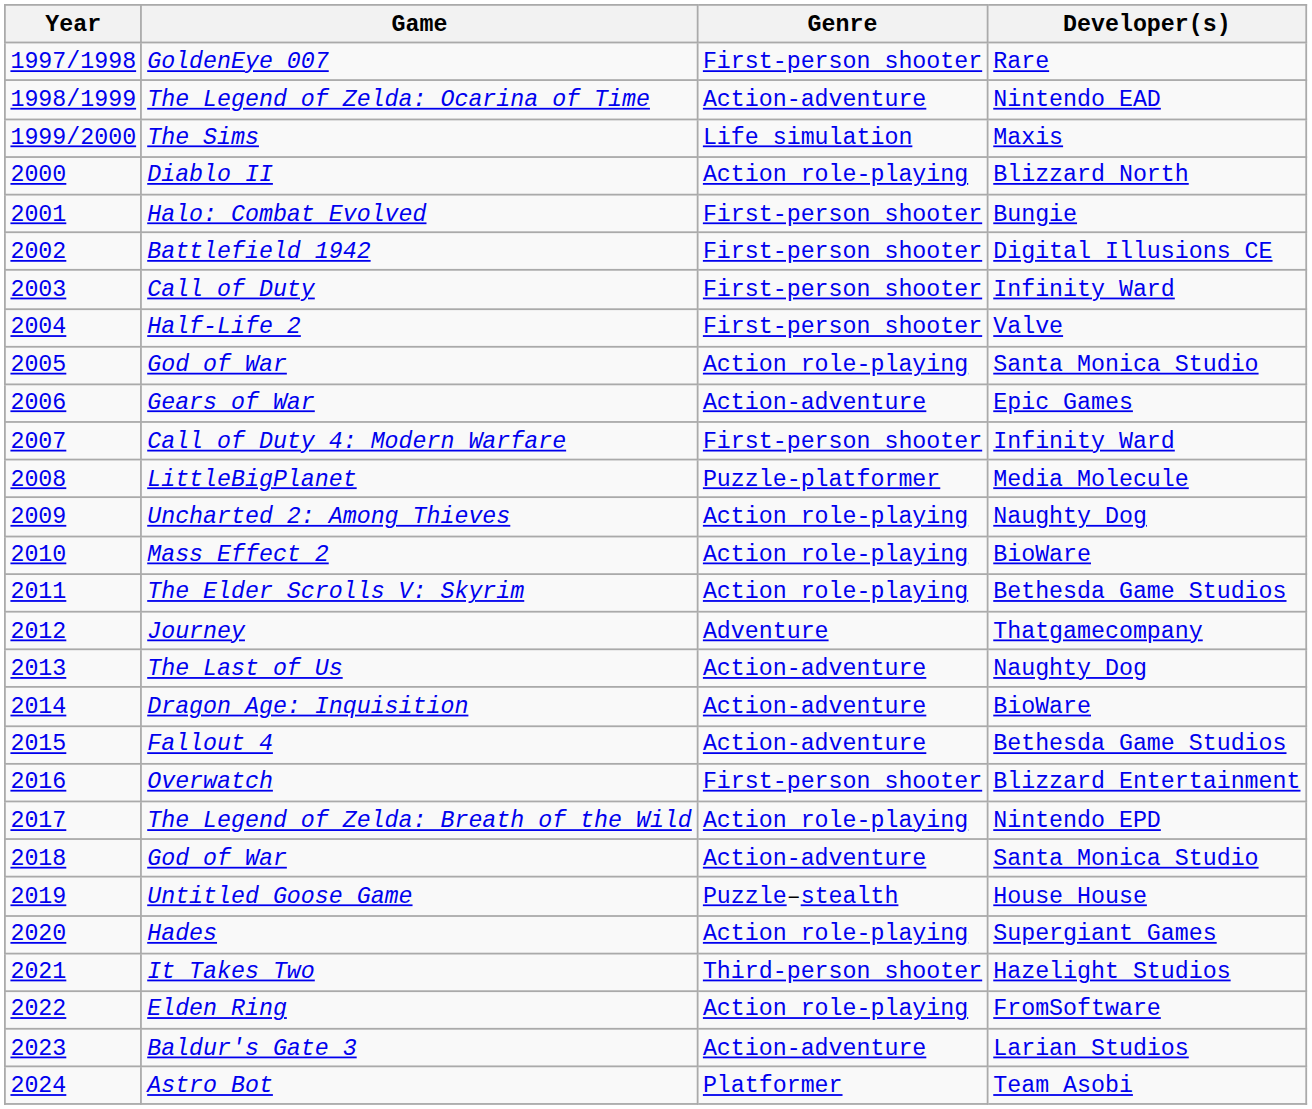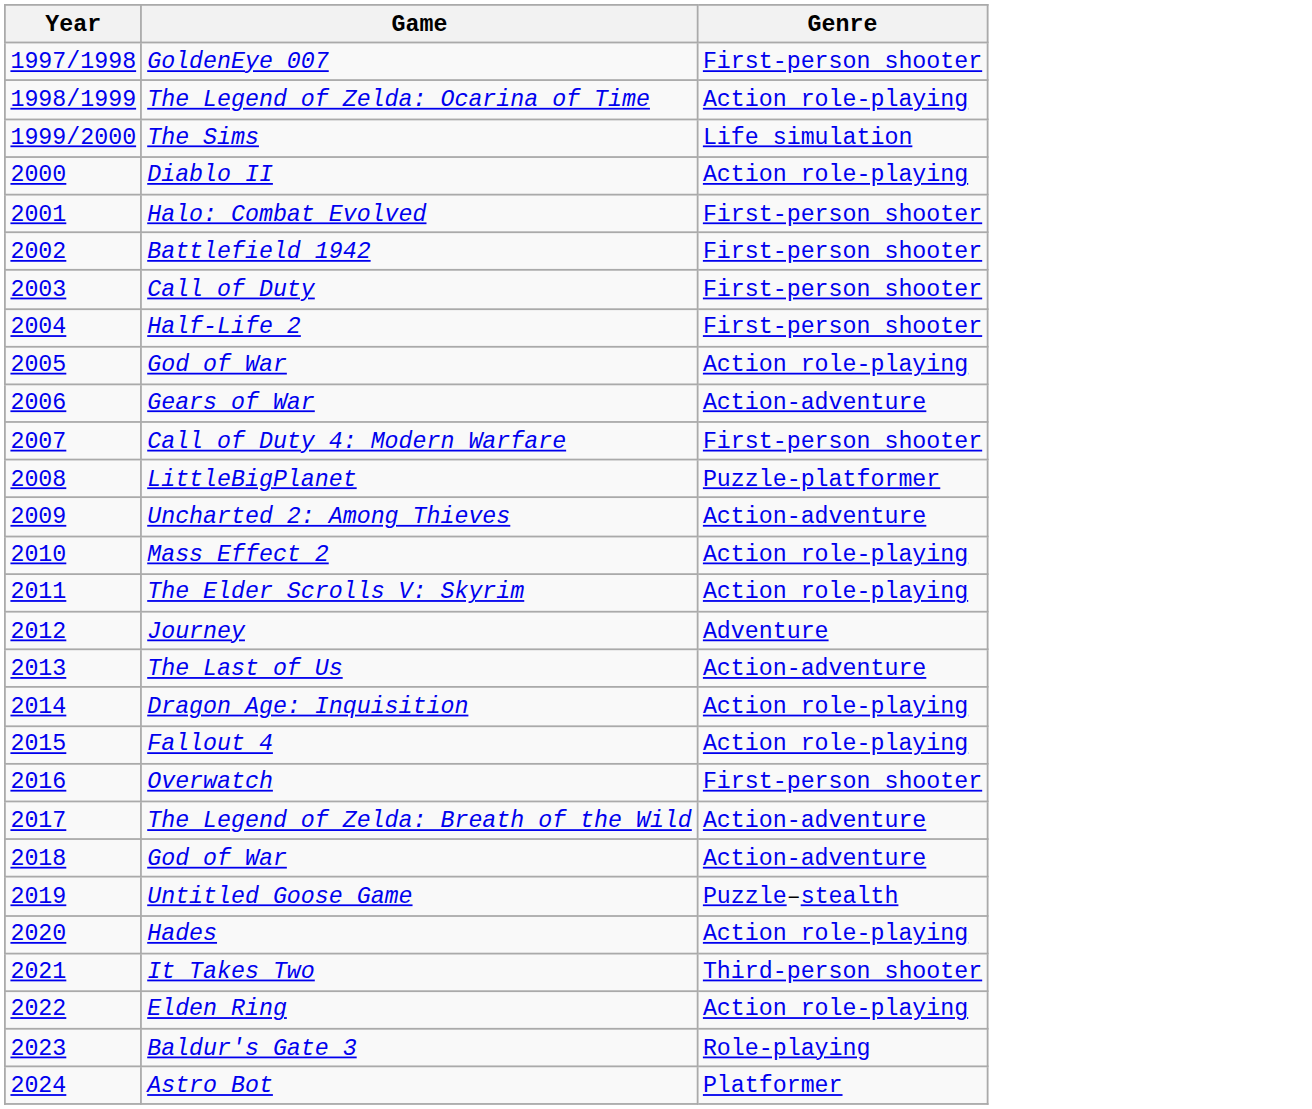- column: Developer(s) | Rare | Nintendo EAD | Maxis | Blizzard North | Bungie | Digital Illusions CE | Infinity Ward | Valve | Santa Monica Studio | Epic Games | Infinity Ward | Media Molecule | Naughty Dog | BioWare | Bethesda Game Studios | Thatgamecompany | Naughty Dog | BioWare | Bethesda Game Studios | Blizzard Entertainment | Nintendo EPD | Santa Monica Studio | House House | Supergiant Games | Hazelight Studios | FromSoftware | Larian Studios | Team Asobi
The Legend of Zelda: Ocarina of Time | Genre: Action-adventure -> Action role-playing
Uncharted 2: Among Thieves | Genre: Action role-playing -> Action-adventure
Dragon Age: Inquisition | Genre: Action-adventure -> Action role-playing
Fallout 4 | Genre: Action-adventure -> Action role-playing
The Legend of Zelda: Breath of the Wild | Genre: Action role-playing -> Action-adventure
Baldur's Gate 3 | Genre: Action-adventure -> Role-playing
